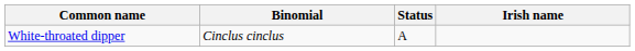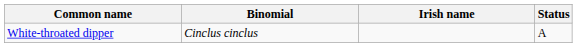columns swapped: Irish name <-> Status
